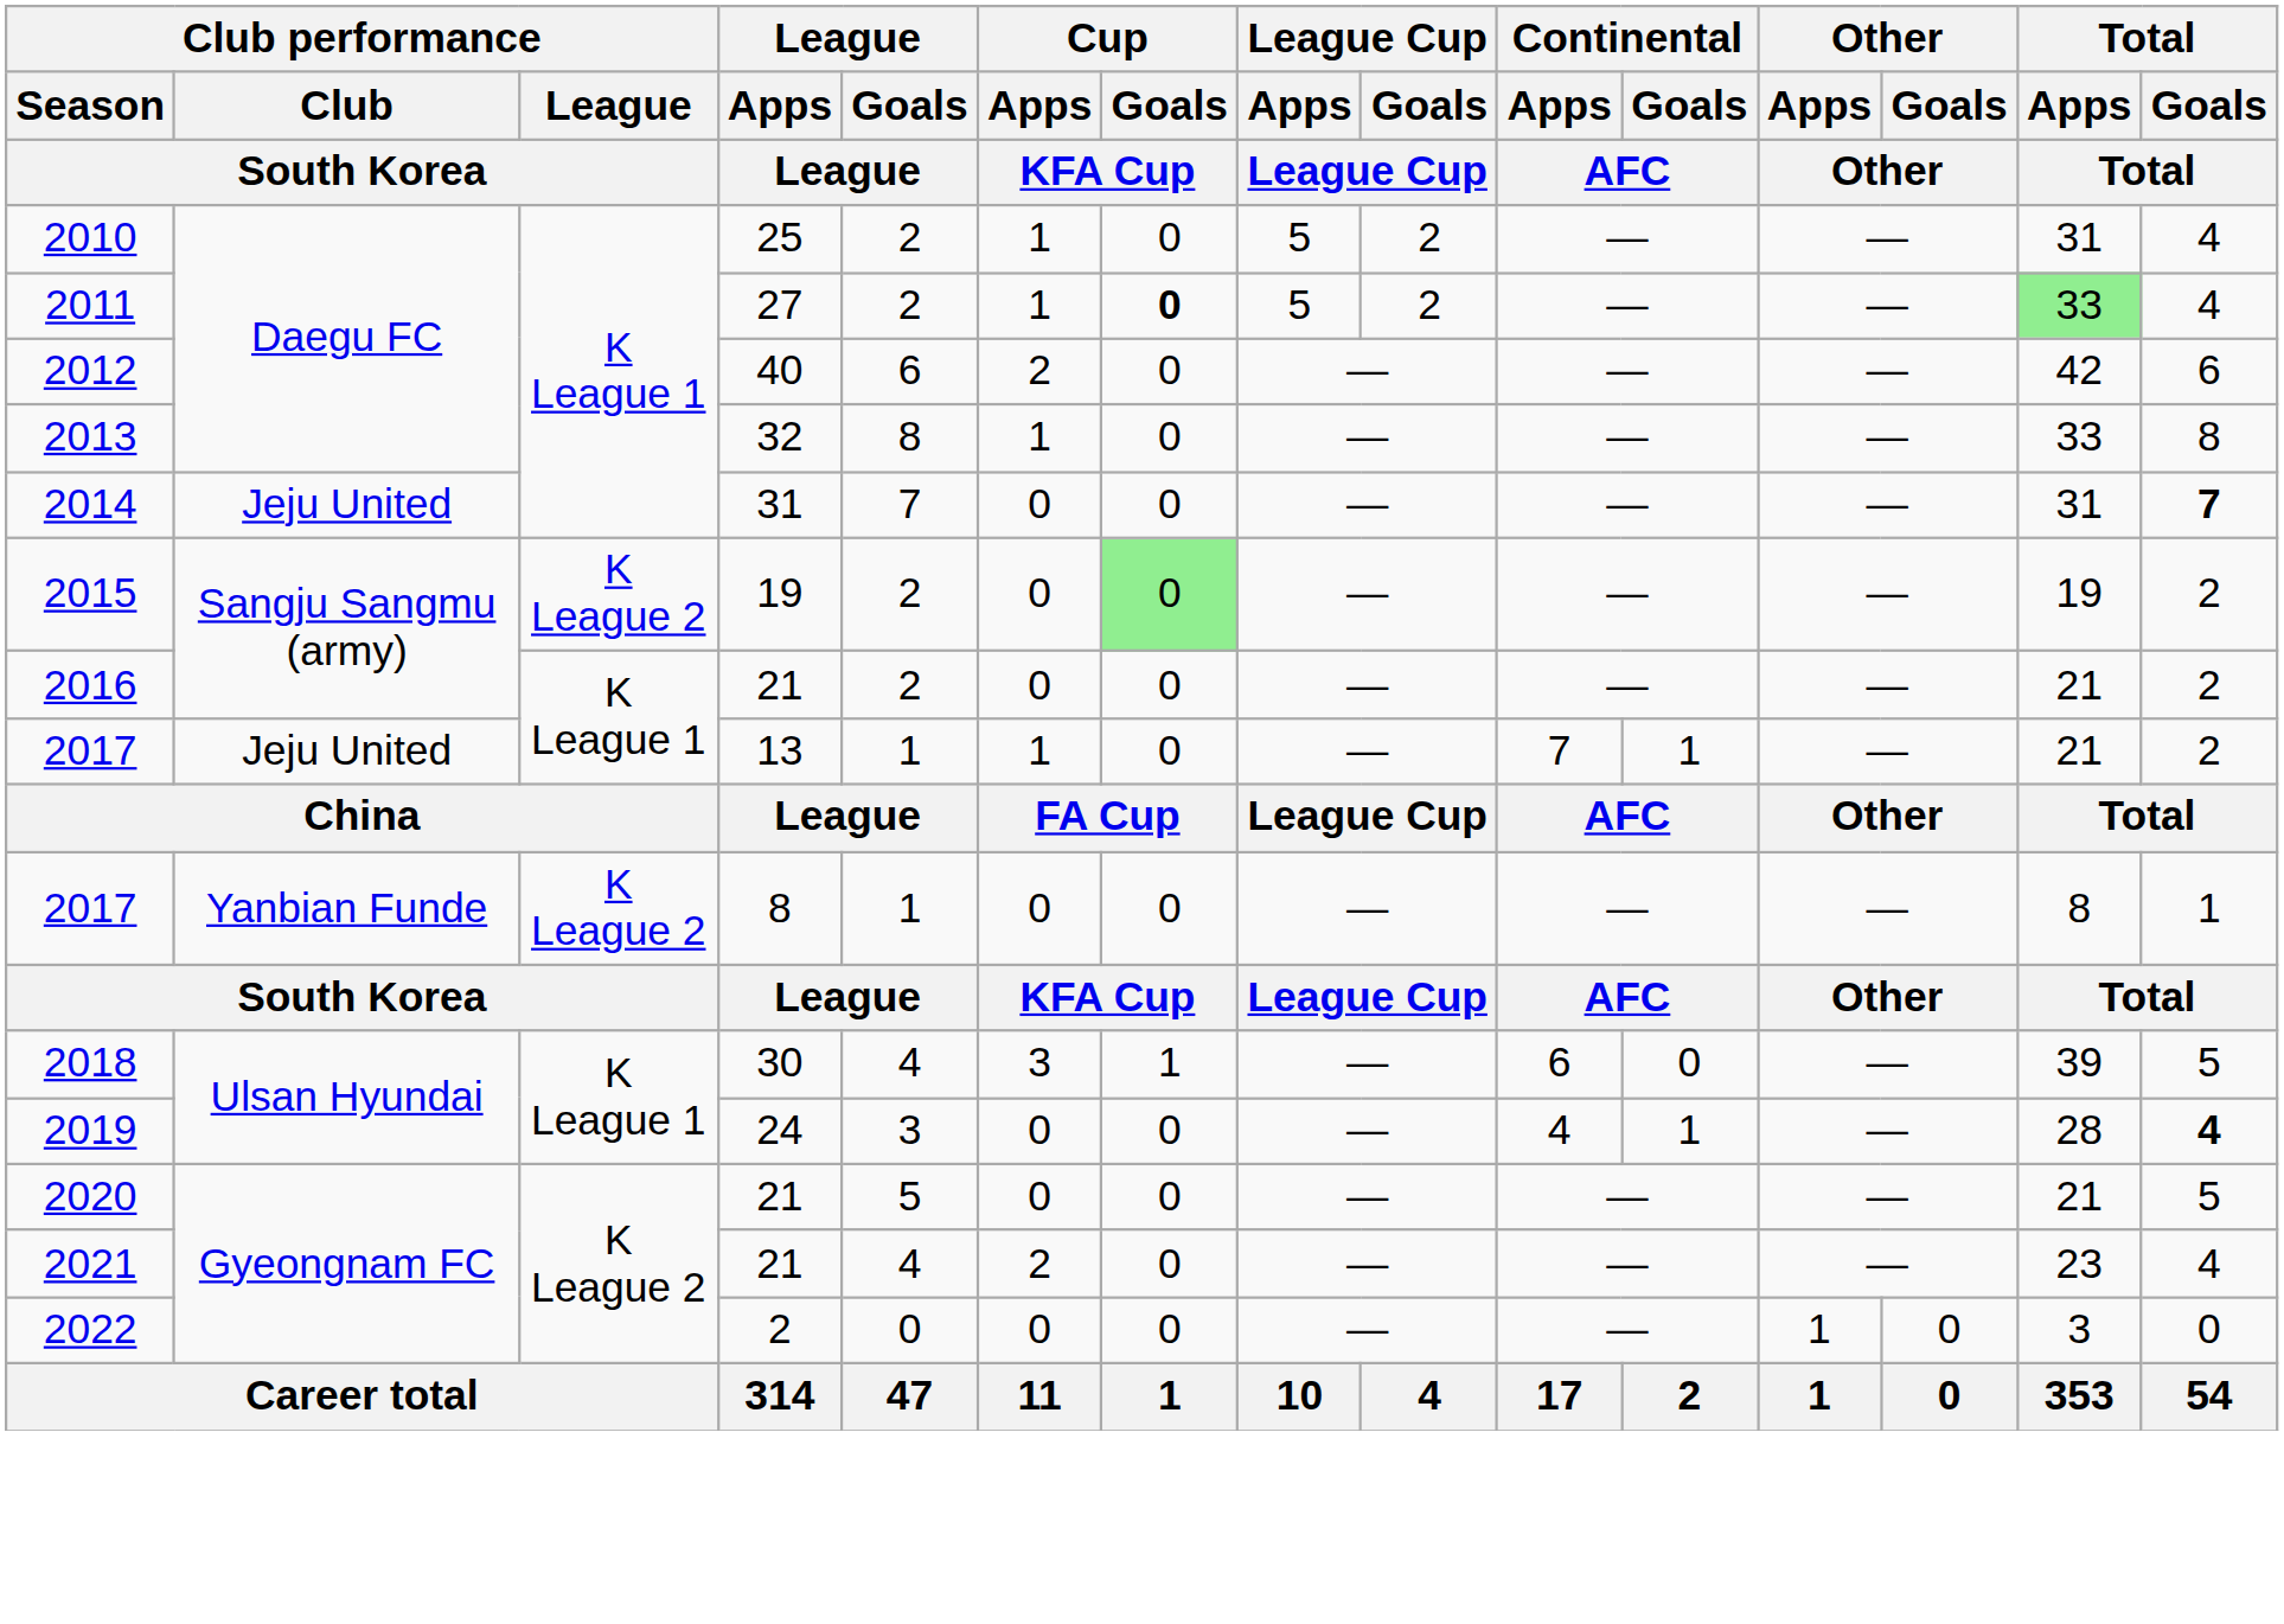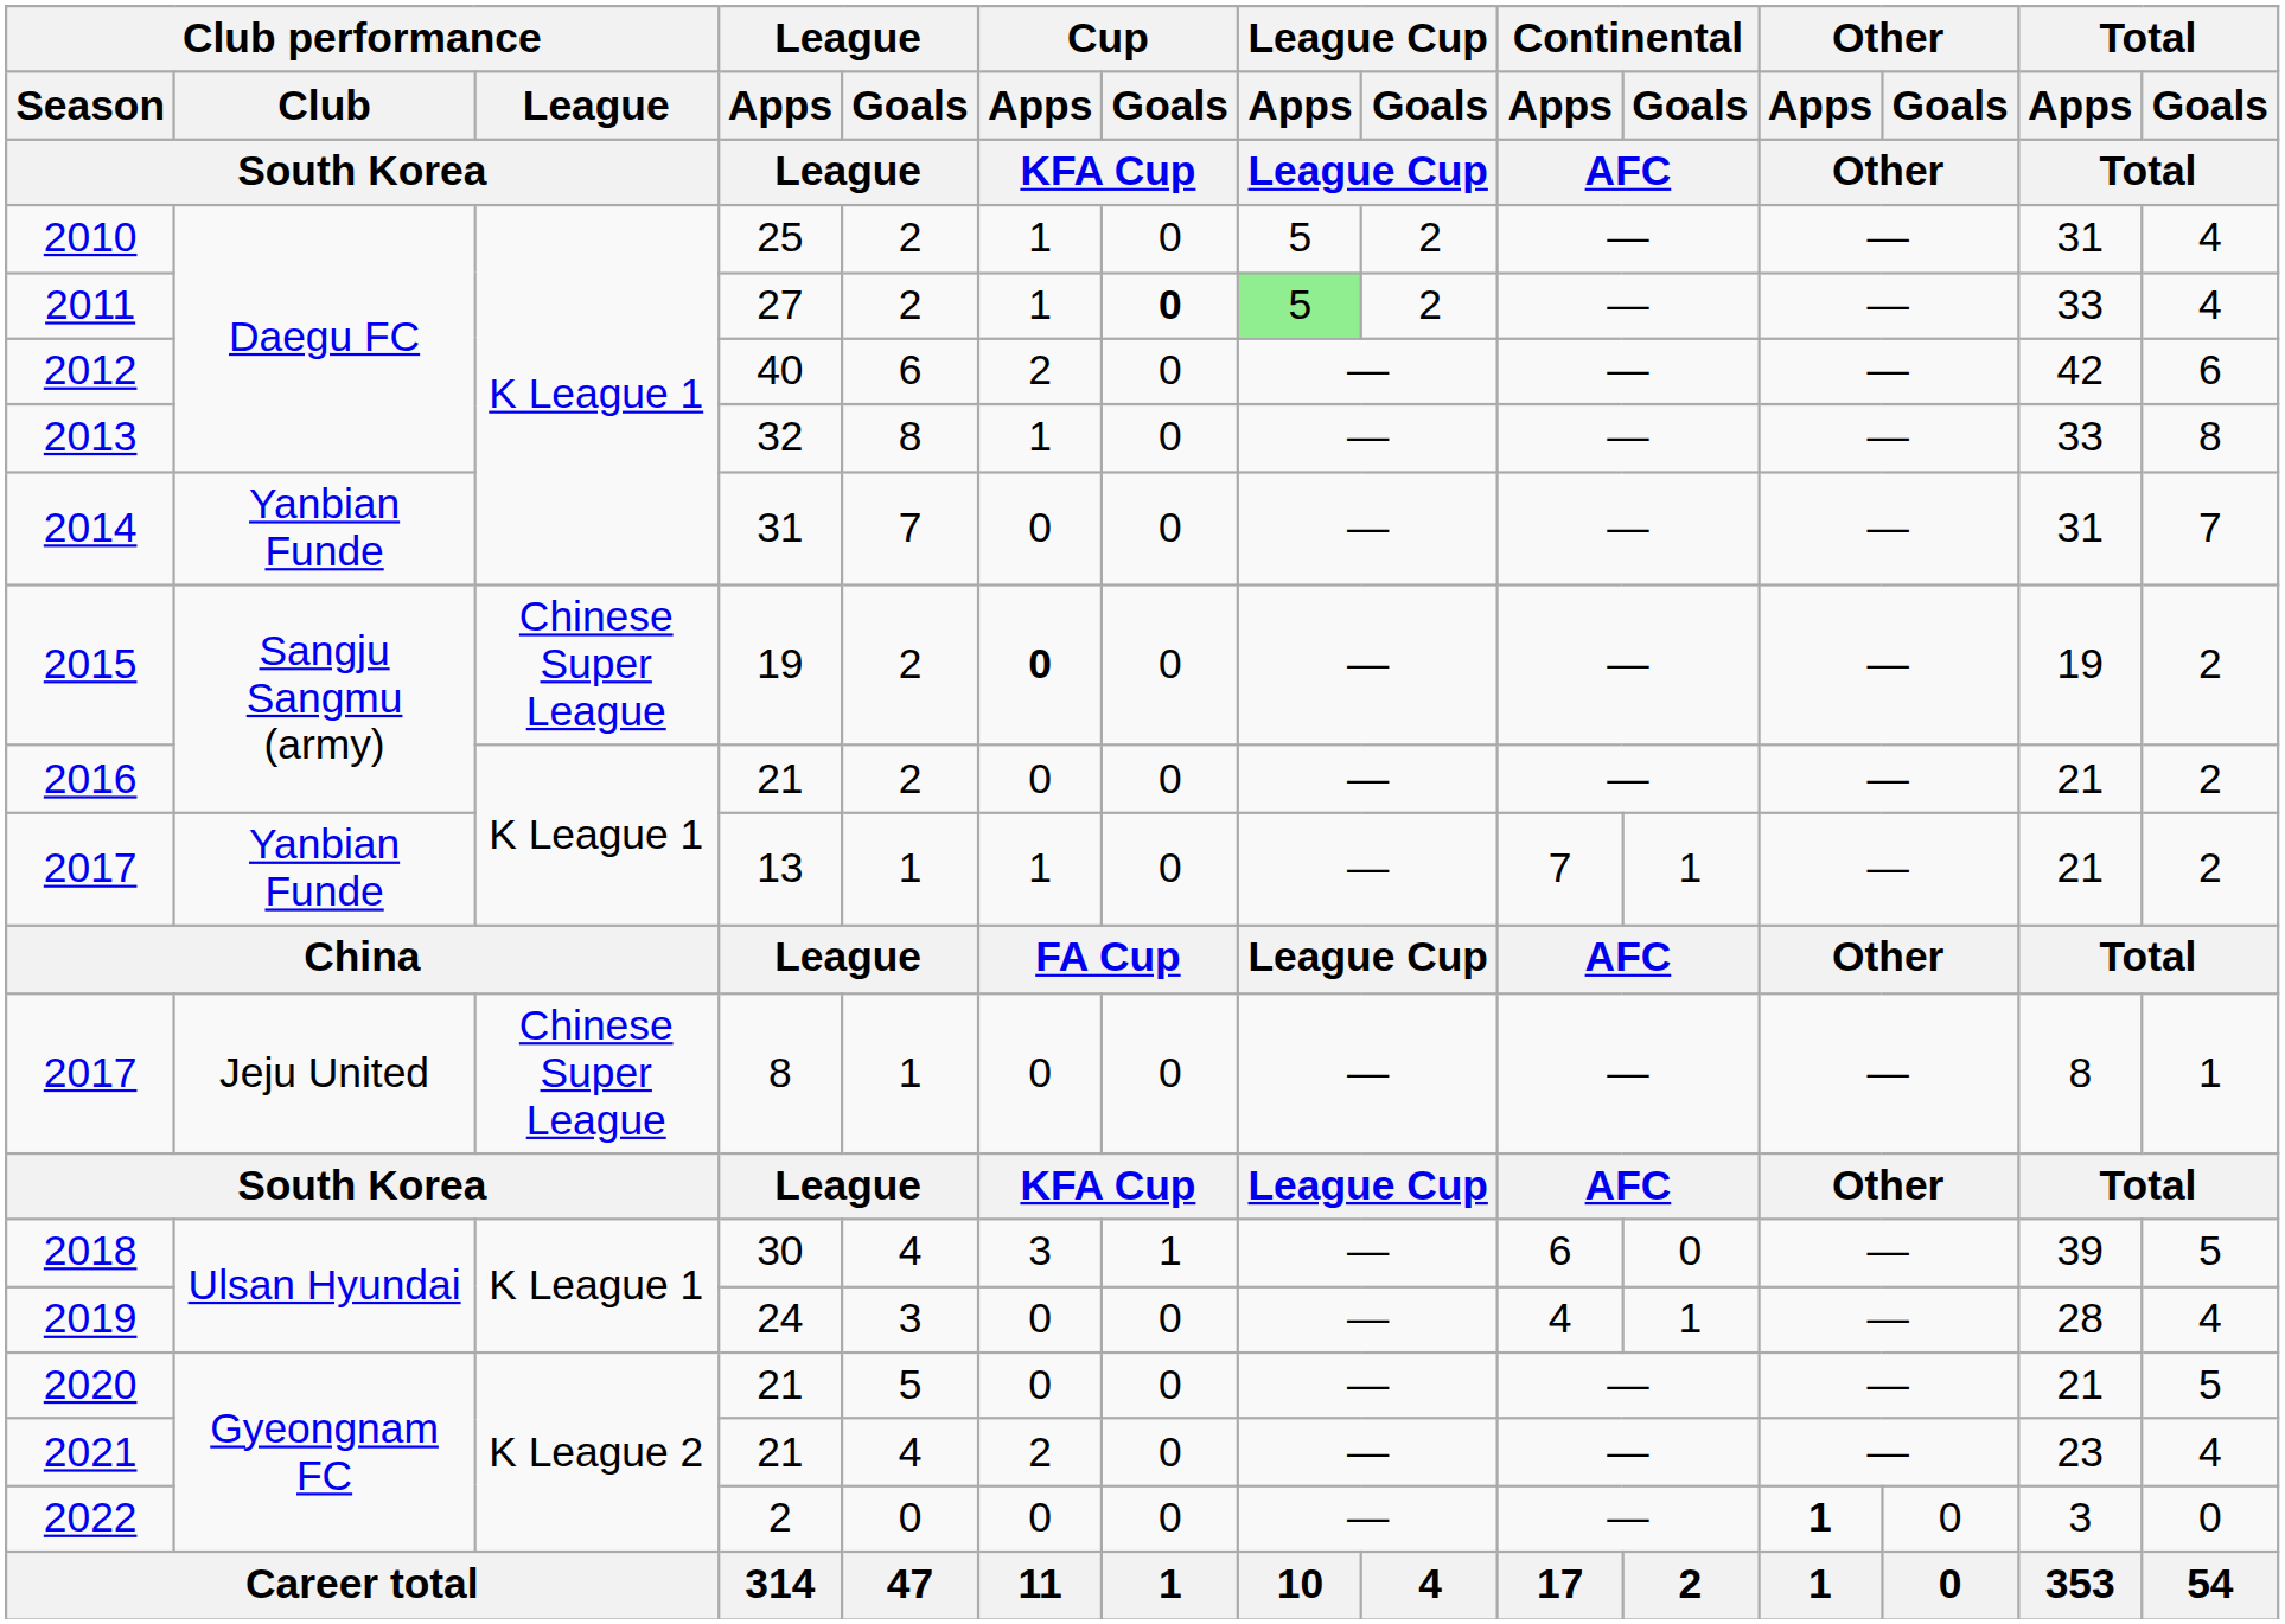2011 | League Cup / Apps / League Cup: no background -> lightgreen background
2011 | Total / Apps / Total: lightgreen background -> no background
2014 | Club performance / Club / South Korea: Jeju United -> Yanbian Funde
2014 | Total / Goals / Total: bold -> normal
2015 | Club performance / League / South Korea: K League 2 -> Chinese Super League
2015 | Cup / Apps / KFA Cup: normal -> bold
2015 | Cup / Goals / KFA Cup: lightgreen background -> no background
2017 / 13 | Club performance / Club / South Korea: Jeju United -> Yanbian Funde
2017 / 8 | Club performance / Club / South Korea: Yanbian Funde -> Jeju United
2017 / 8 | Club performance / League / South Korea: K League 2 -> Chinese Super League
2019 | Total / Goals / Total: bold -> normal
2022 | Other / Apps / Other: normal -> bold
